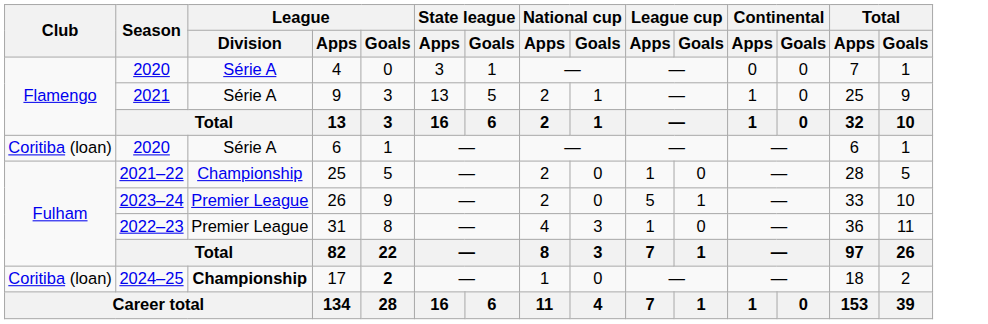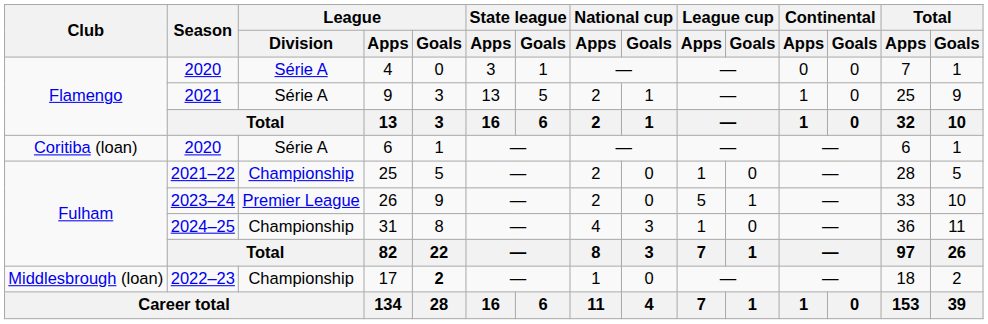31 | Season: 2022–23 -> 2024–25
31 | League / Division: Premier League -> Championship
17 | Club: Coritiba (loan) -> Middlesbrough (loan)
17 | Season: 2024–25 -> 2022–23
17 | League / Division: bold -> normal
